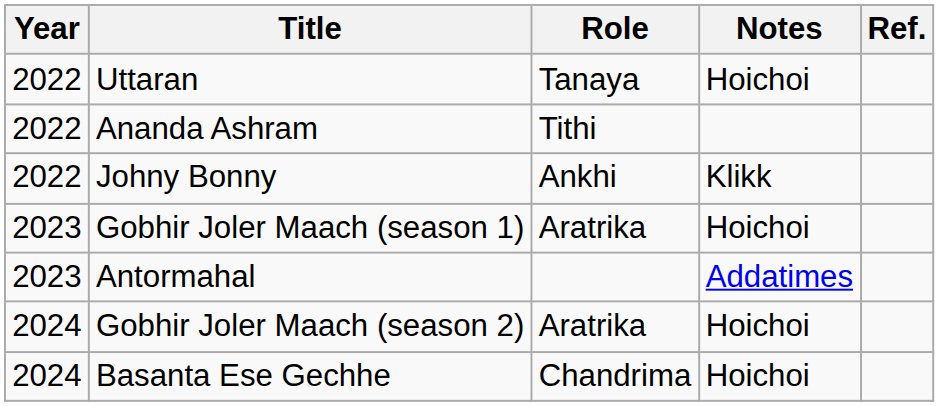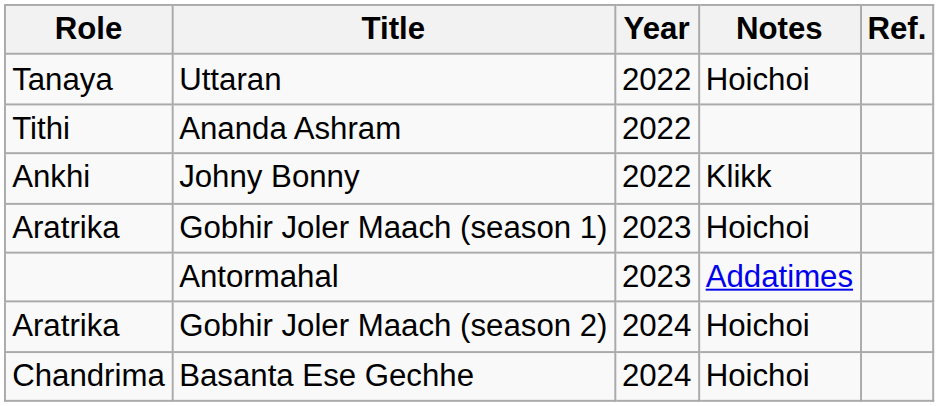columns swapped: Year <-> Role
